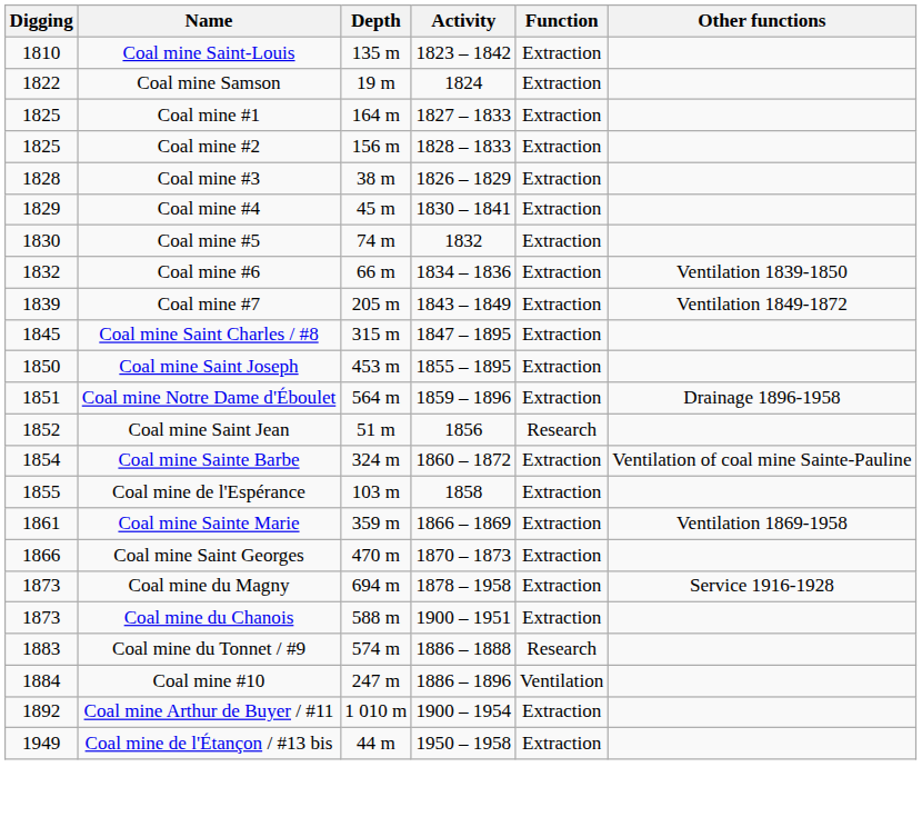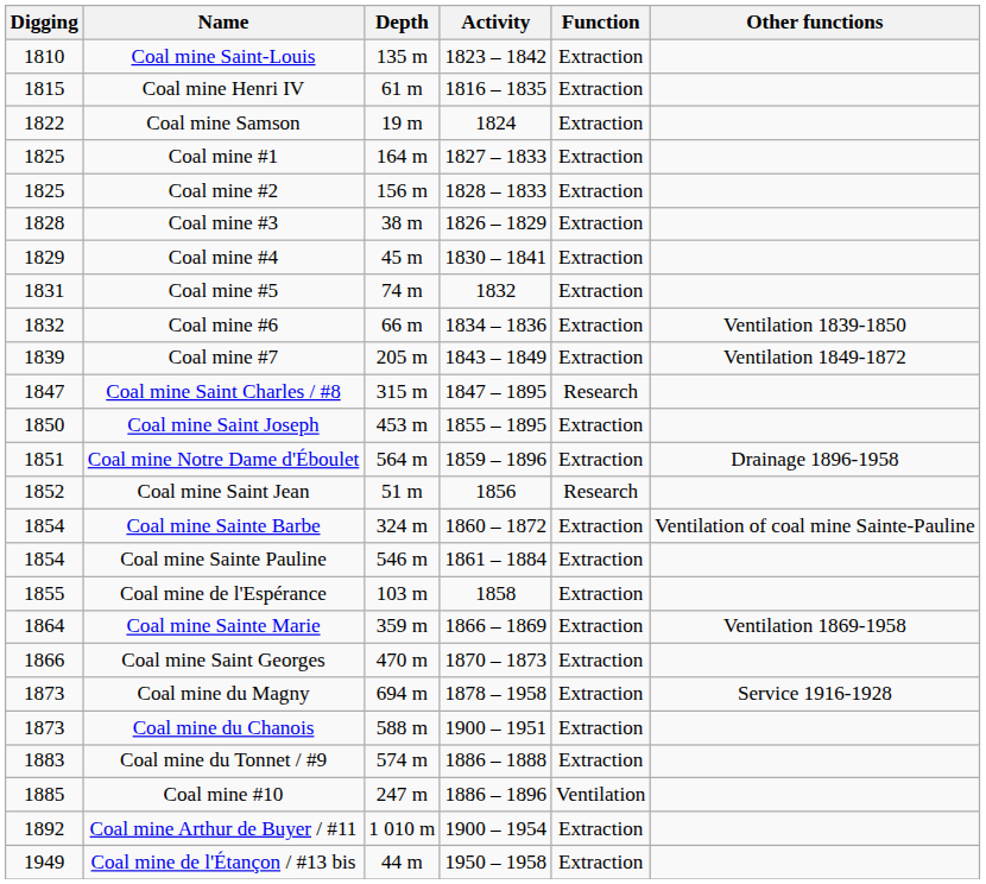+ row: 1815 | Coal mine Henri IV | 61 m | 1816 – 1835 | Extraction
Coal mine #5 | Digging: 1830 -> 1831
Coal mine Saint Charles / #8 | Digging: 1845 -> 1847
Coal mine Saint Charles / #8 | Function: Extraction -> Research
+ row: 1854 | Coal mine Sainte Pauline | 546 m | 1861 – 1884 | Extraction
Coal mine Sainte Marie | Digging: 1861 -> 1864
Coal mine du Tonnet / #9 | Function: Research -> Extraction
Coal mine #10 | Digging: 1884 -> 1885
